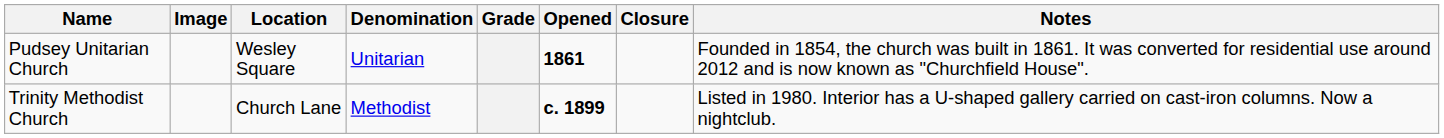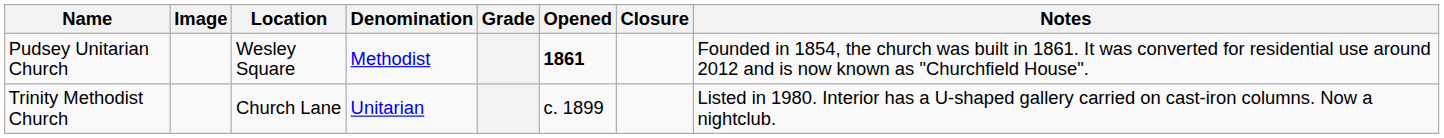Pudsey Unitarian Church | Denomination: Unitarian -> Methodist
Trinity Methodist Church | Denomination: Methodist -> Unitarian
Trinity Methodist Church | Opened: bold -> normal
